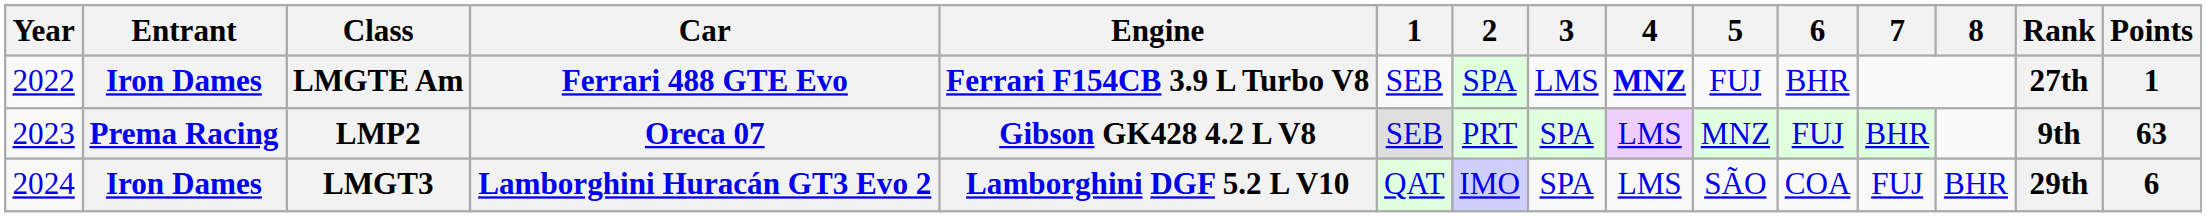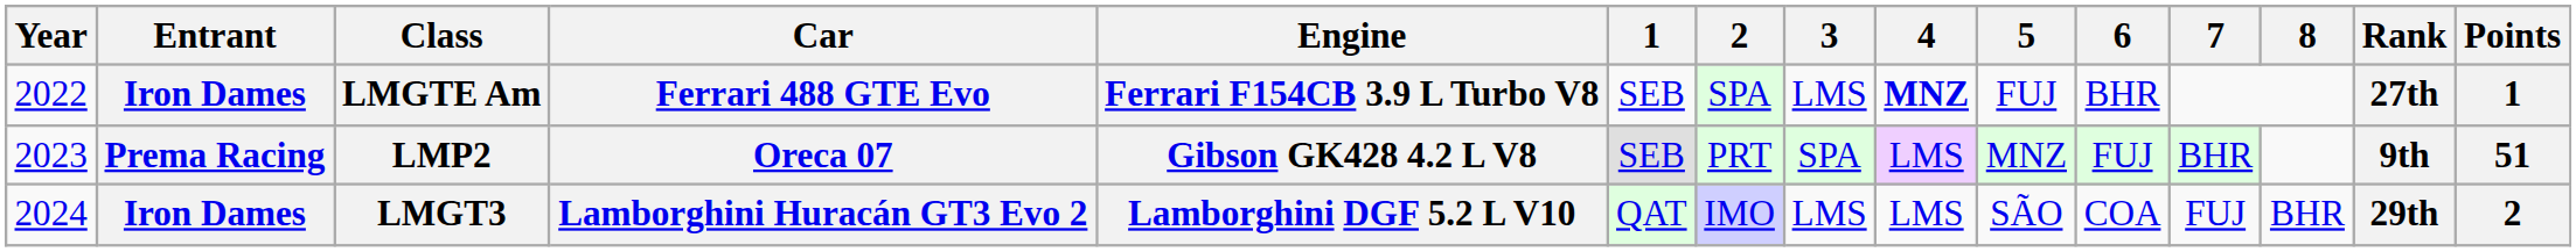LMP2 | Points: 63 -> 51
LMGT3 | 3: SPA -> LMS
LMGT3 | Points: 6 -> 2
